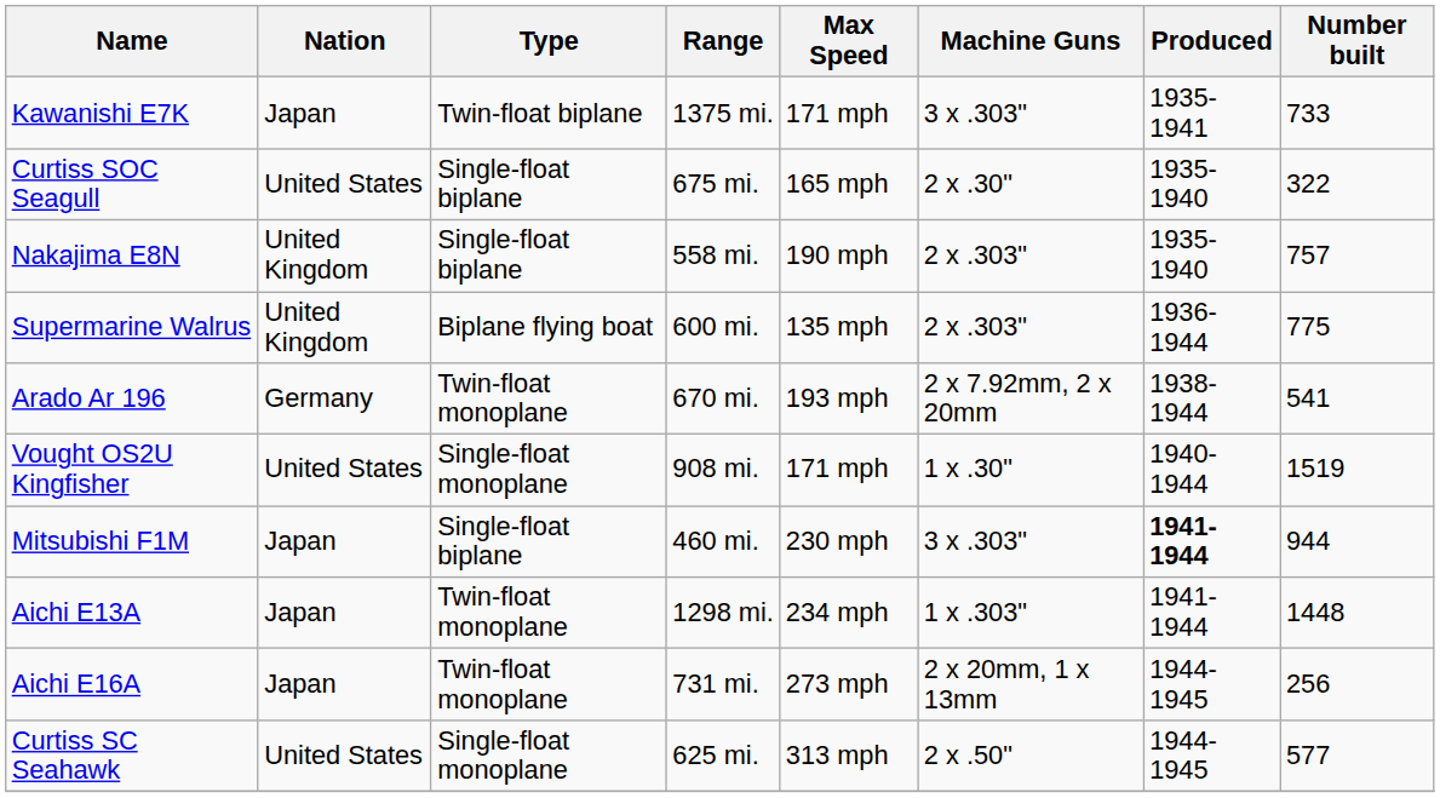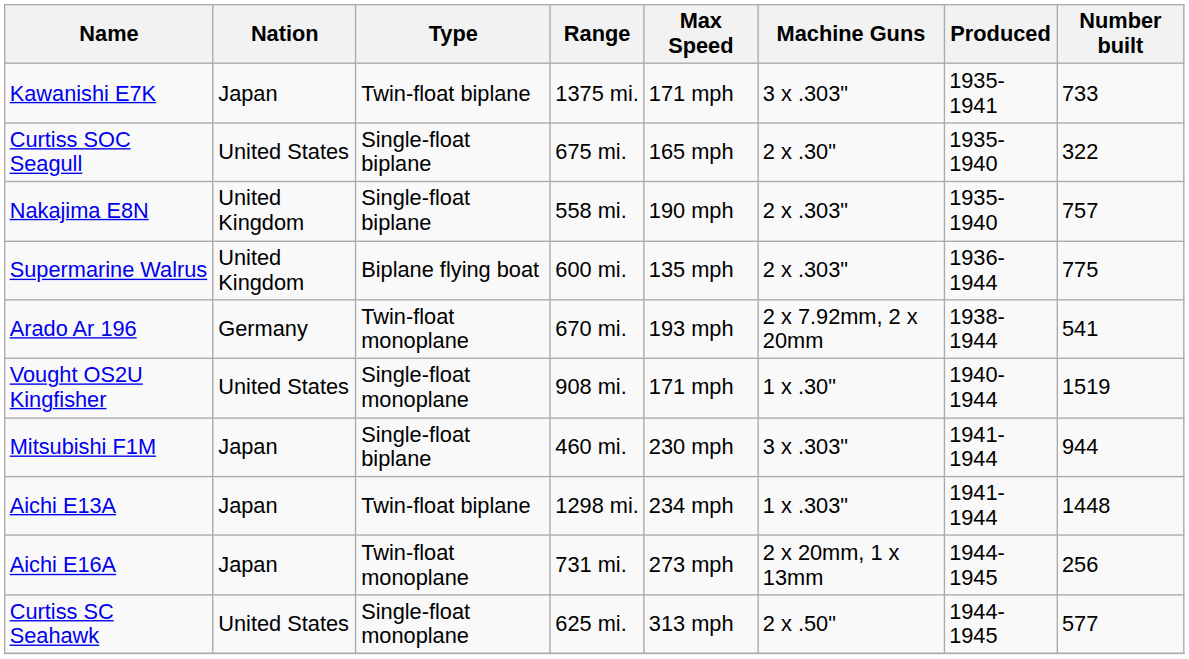Mitsubishi F1M | Produced: bold -> normal
Aichi E13A | Type: Twin-float monoplane -> Twin-float biplane
